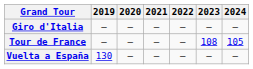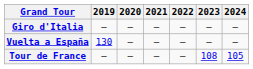rows swapped: Tour de France <-> Vuelta a España
